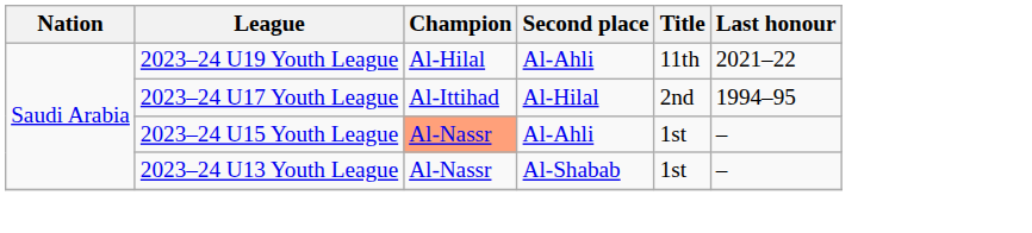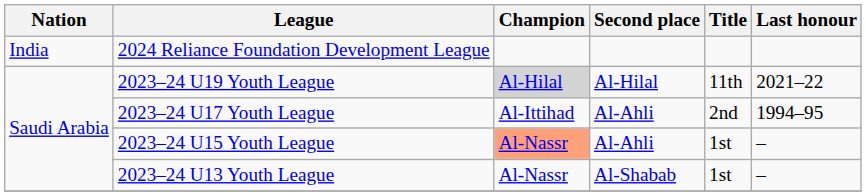+ row: India | 2024 Reliance Foundation Development League
2023–24 U19 Youth League | Champion: no background -> lightgrey background
2023–24 U19 Youth League | Second place: Al-Ahli -> Al-Hilal
2023–24 U17 Youth League | Second place: Al-Hilal -> Al-Ahli
